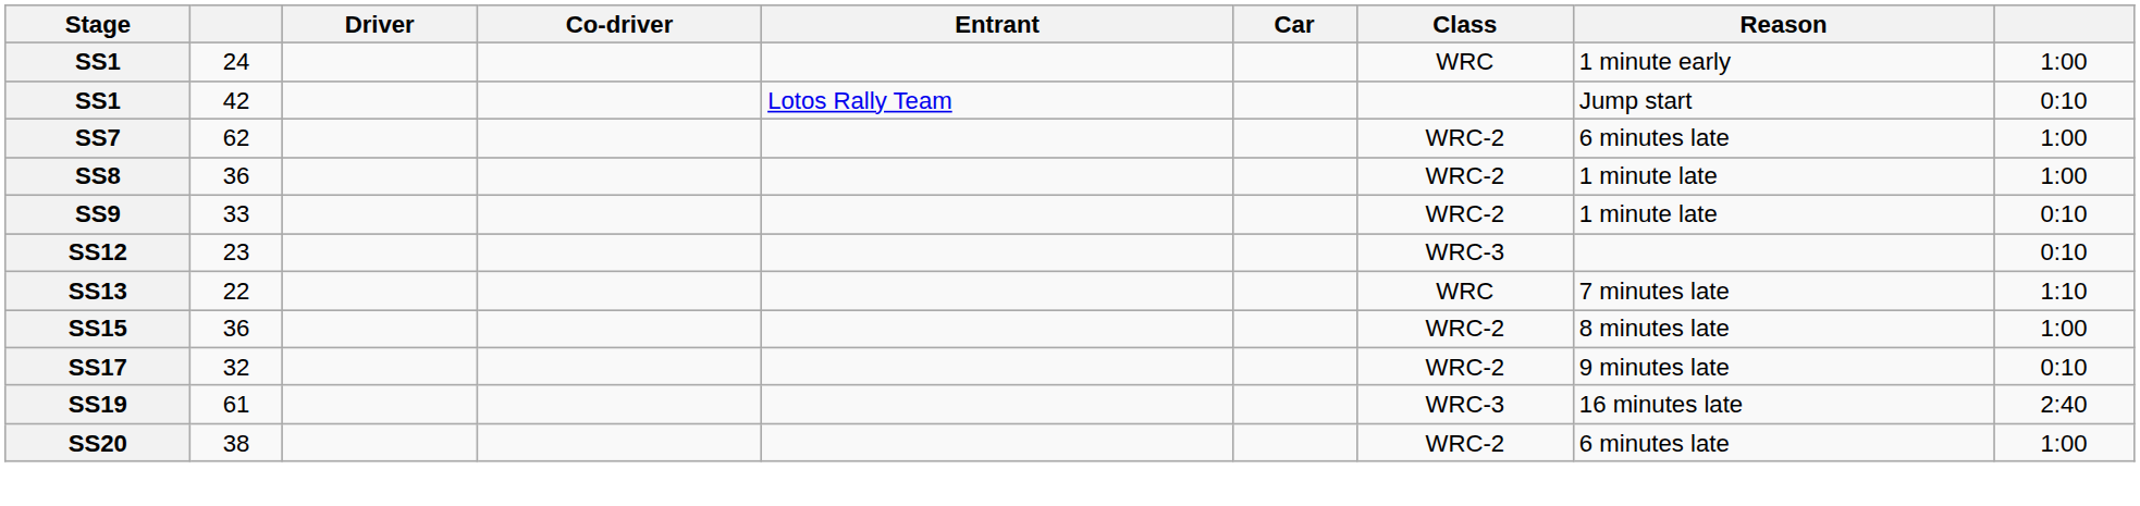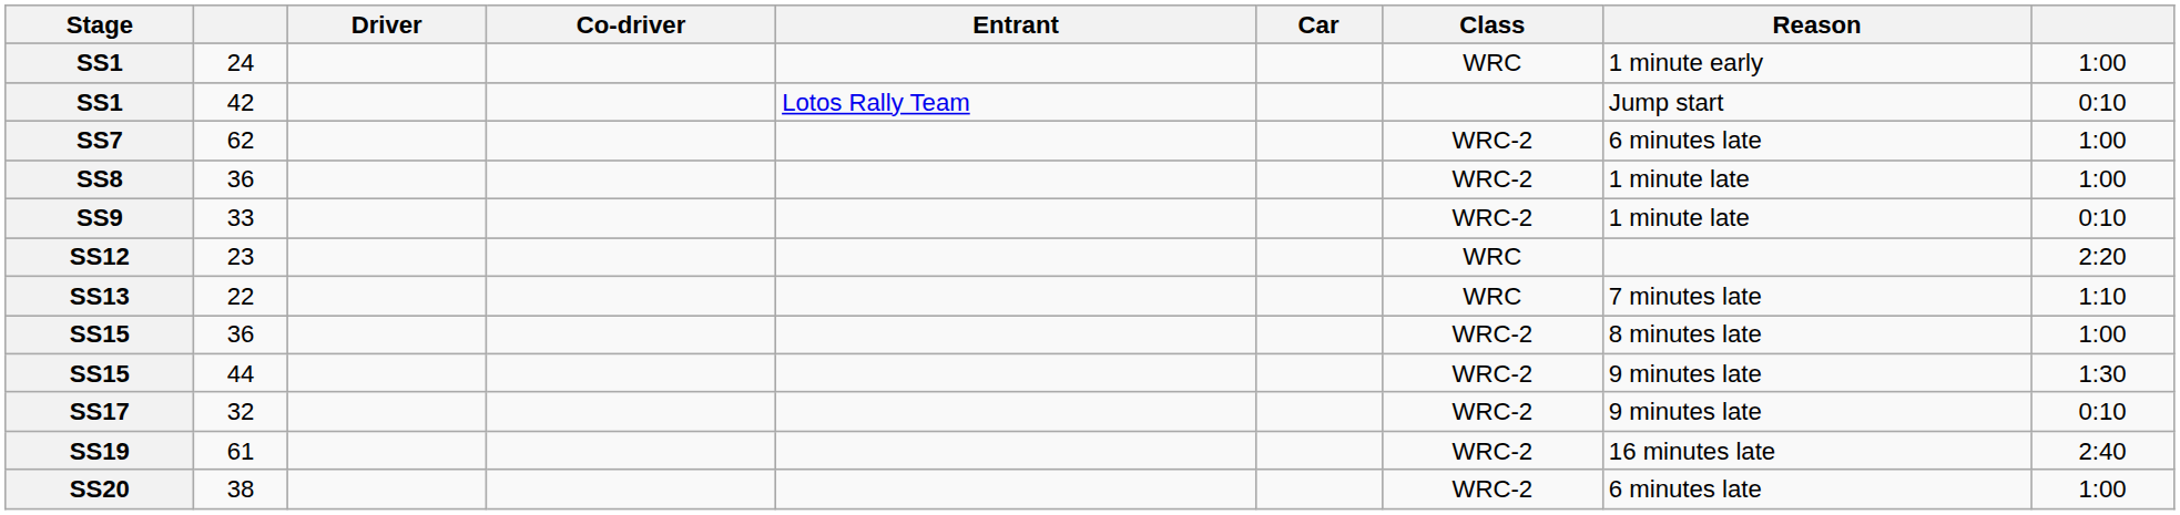23 | Class: WRC-3 -> WRC
23 | column 9: 0:10 -> 2:20
+ row: SS15 | 44 | WRC-2 | 9 minutes late | 1:30
61 | Class: WRC-3 -> WRC-2
